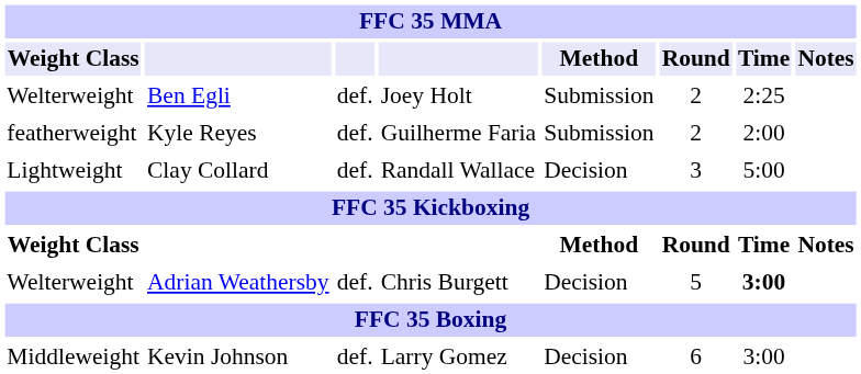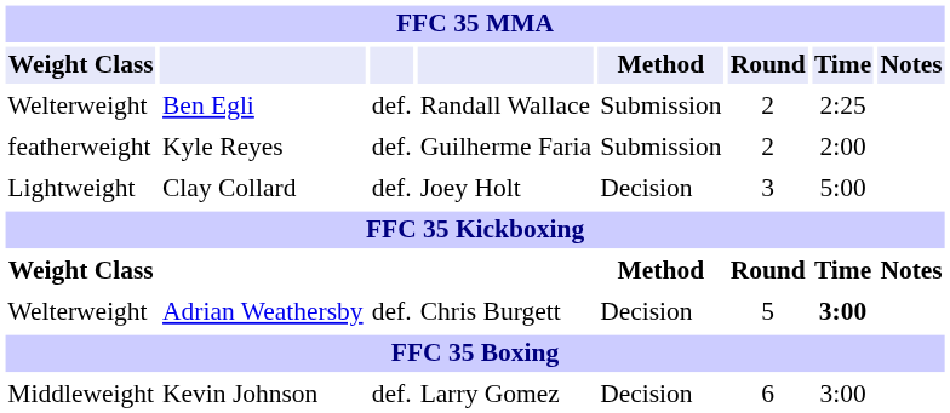Ben Egli | column 4: Joey Holt -> Randall Wallace
Clay Collard | column 4: Randall Wallace -> Joey Holt
